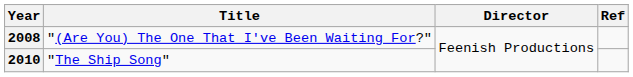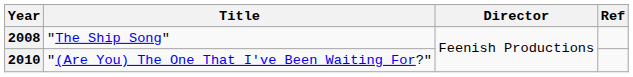2008 | Title: "(Are You) The One That I've Been Waiting For?" -> "The Ship Song"
2010 | Title: "The Ship Song" -> "(Are You) The One That I've Been Waiting For?"
